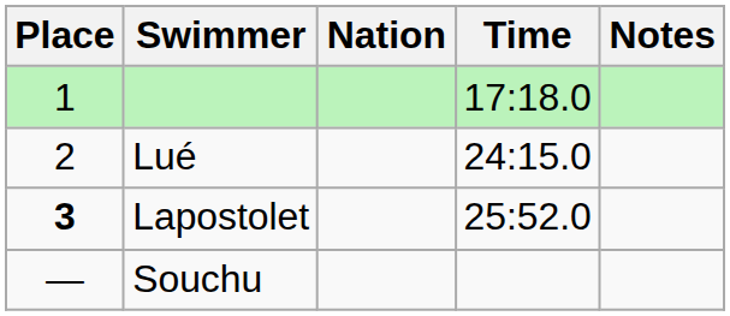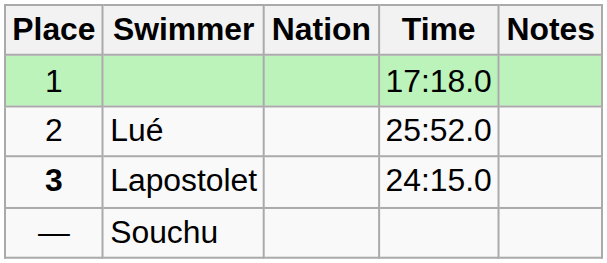Lué | Time: 24:15.0 -> 25:52.0
Lapostolet | Time: 25:52.0 -> 24:15.0
